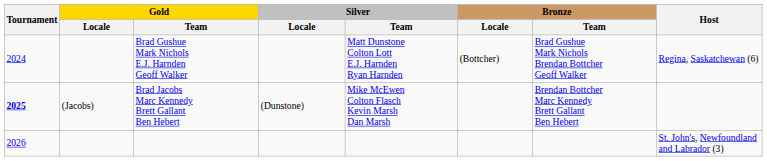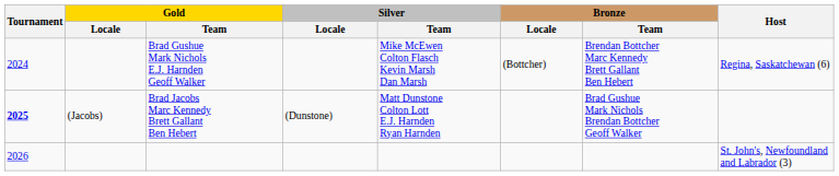Brad Gushue Mark Nichols E.J. Harnden Geoff Walker | Silver / Team: Matt Dunstone Colton Lott E.J. Harnden Ryan Harnden -> Mike McEwen Colton Flasch Kevin Marsh Dan Marsh
Brad Gushue Mark Nichols E.J. Harnden Geoff Walker | Bronze / Team: Brad Gushue Mark Nichols Brendan Bottcher Geoff Walker -> Brendan Bottcher Marc Kennedy Brett Gallant Ben Hebert
Brad Jacobs Marc Kennedy Brett Gallant Ben Hebert | Silver / Team: Mike McEwen Colton Flasch Kevin Marsh Dan Marsh -> Matt Dunstone Colton Lott E.J. Harnden Ryan Harnden
Brad Jacobs Marc Kennedy Brett Gallant Ben Hebert | Bronze / Team: Brendan Bottcher Marc Kennedy Brett Gallant Ben Hebert -> Brad Gushue Mark Nichols Brendan Bottcher Geoff Walker
